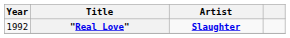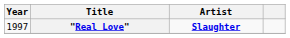"Real Love" | Year: 1992 -> 1997
